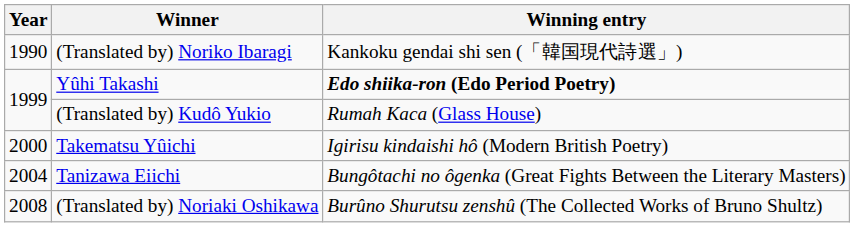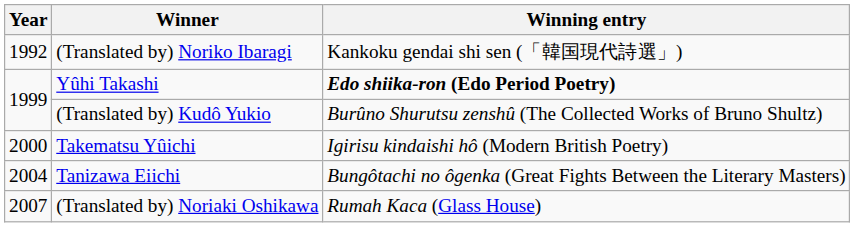(Translated by) Noriko Ibaragi | Year: 1990 -> 1992
(Translated by) Kudô Yukio | Winning entry: Rumah Kaca (Glass House) -> Burûno Shurutsu zenshû (The Collected Works of Bruno Shultz)
(Translated by) Noriaki Oshikawa | Year: 2008 -> 2007
(Translated by) Noriaki Oshikawa | Winning entry: Burûno Shurutsu zenshû (The Collected Works of Bruno Shultz) -> Rumah Kaca (Glass House)
